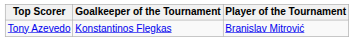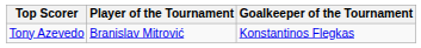columns swapped: Player of the Tournament <-> Goalkeeper of the Tournament
